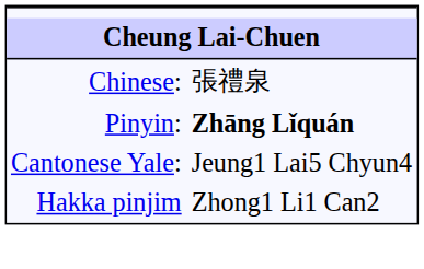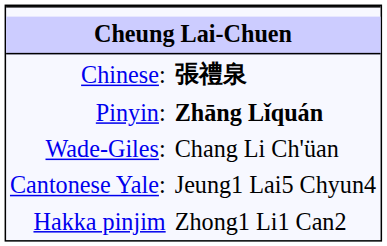Chinese: | column 2: normal -> bold
+ row: Wade-Giles: | Chang Li Ch'üan
